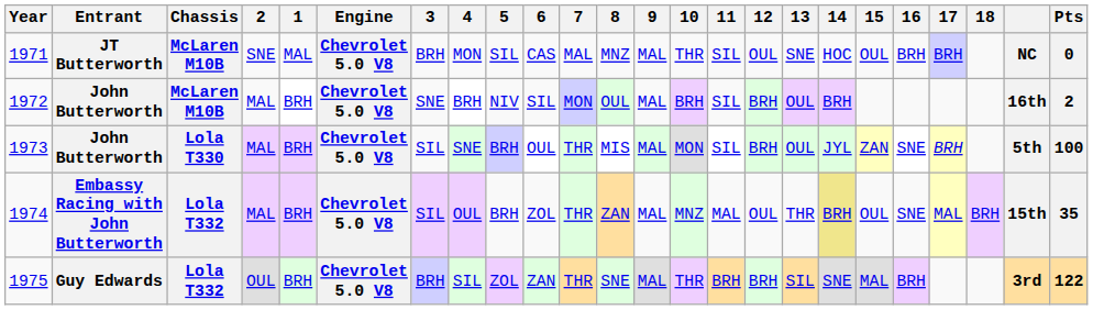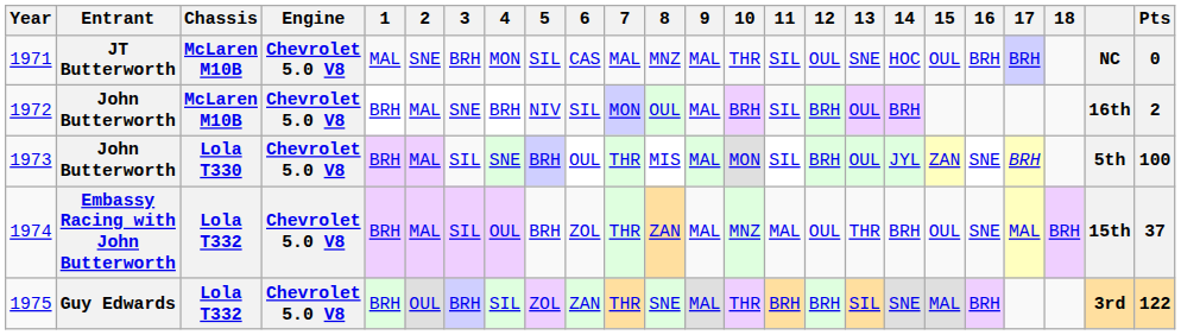columns swapped: Engine <-> 2
1974 | 14: khaki background -> no background
1974 | Pts: 35 -> 37
